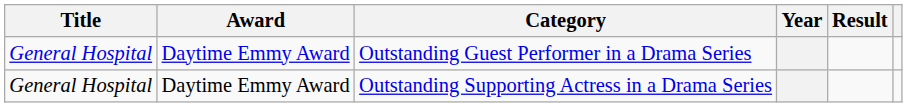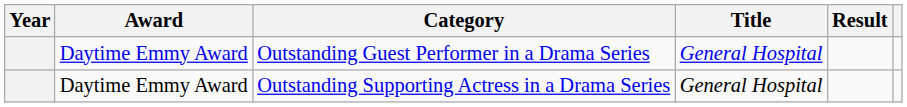columns swapped: Year <-> Title
